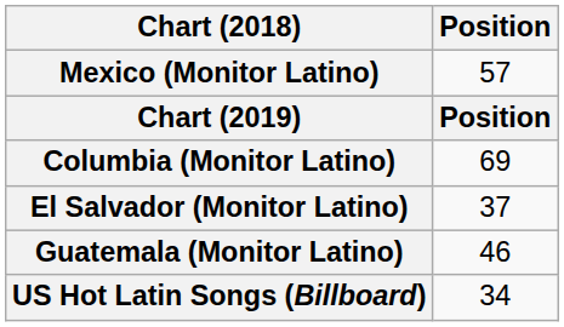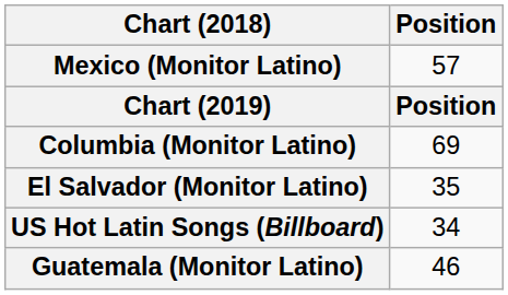El Salvador (Monitor Latino) | Position: 37 -> 35
rows swapped: Guatemala (Monitor Latino) <-> US Hot Latin Songs (Billboard)
